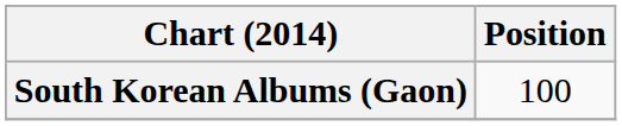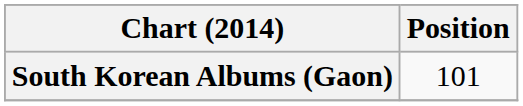South Korean Albums (Gaon) | Position: 100 -> 101
